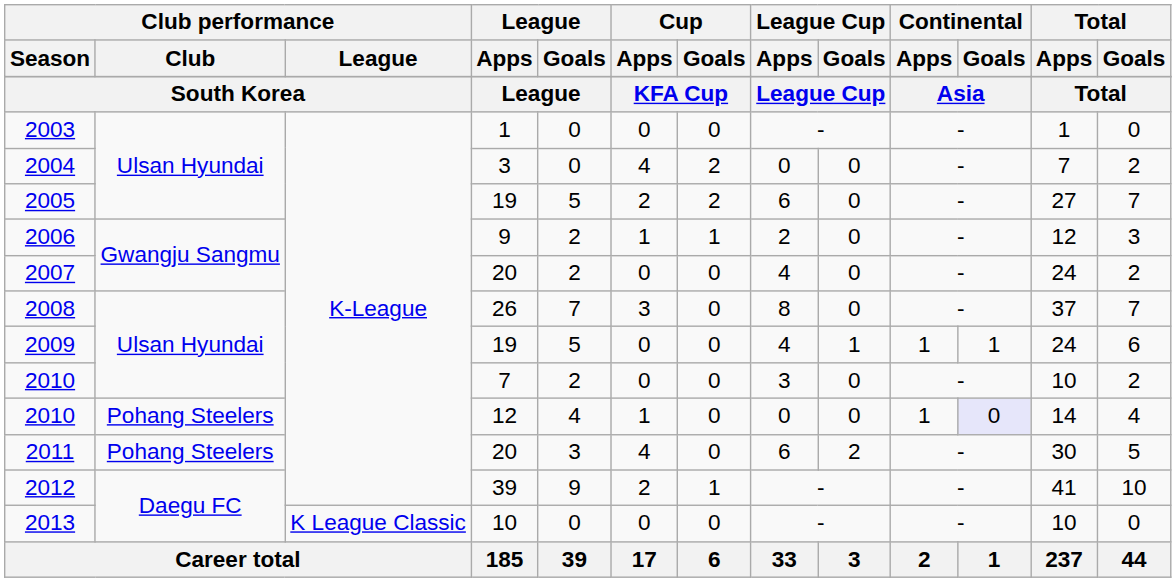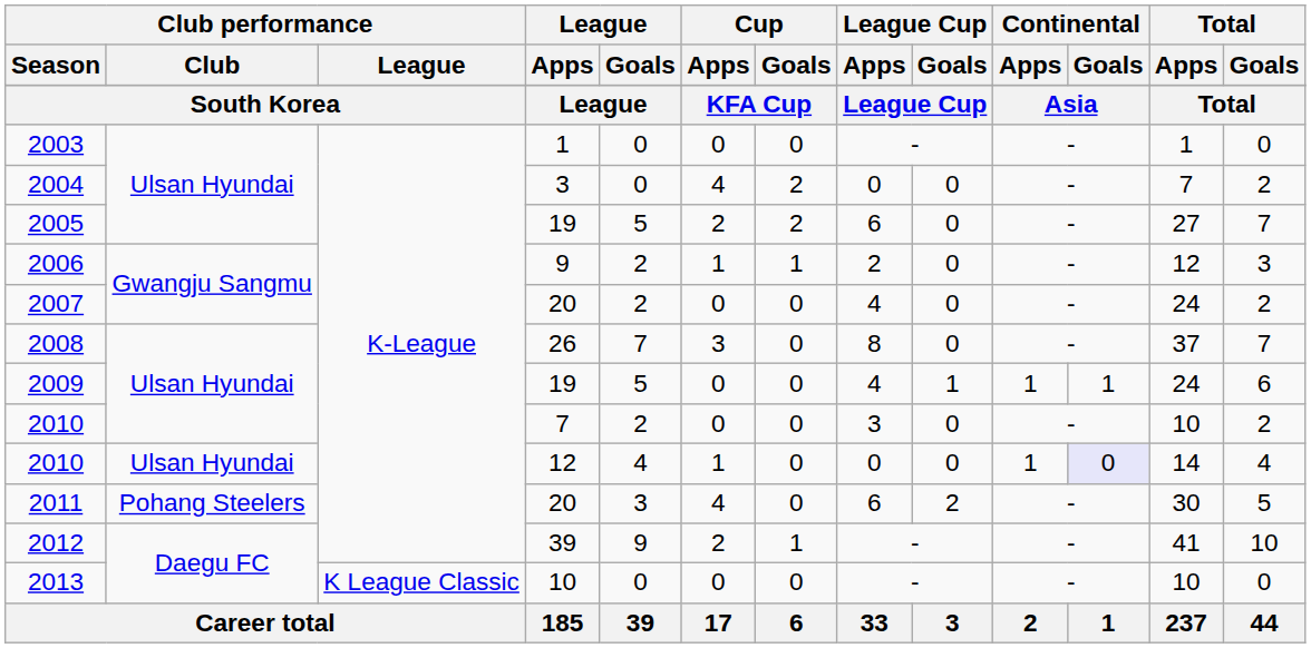2010 / 12 | Club performance / Club: Pohang Steelers -> Ulsan Hyundai
